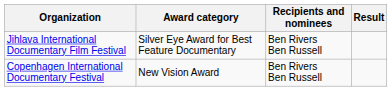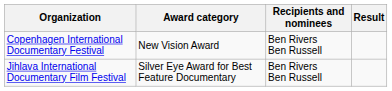rows swapped: Copenhagen International Documentary Festival <-> Jihlava International Documentary Film Festival
